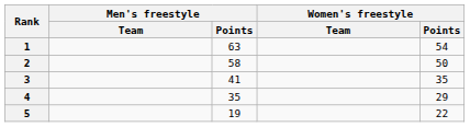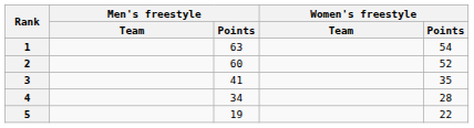2 | Men's freestyle / Points: 58 -> 60
2 | Women's freestyle / Points: 50 -> 52
4 | Men's freestyle / Points: 35 -> 34
4 | Women's freestyle / Points: 29 -> 28
